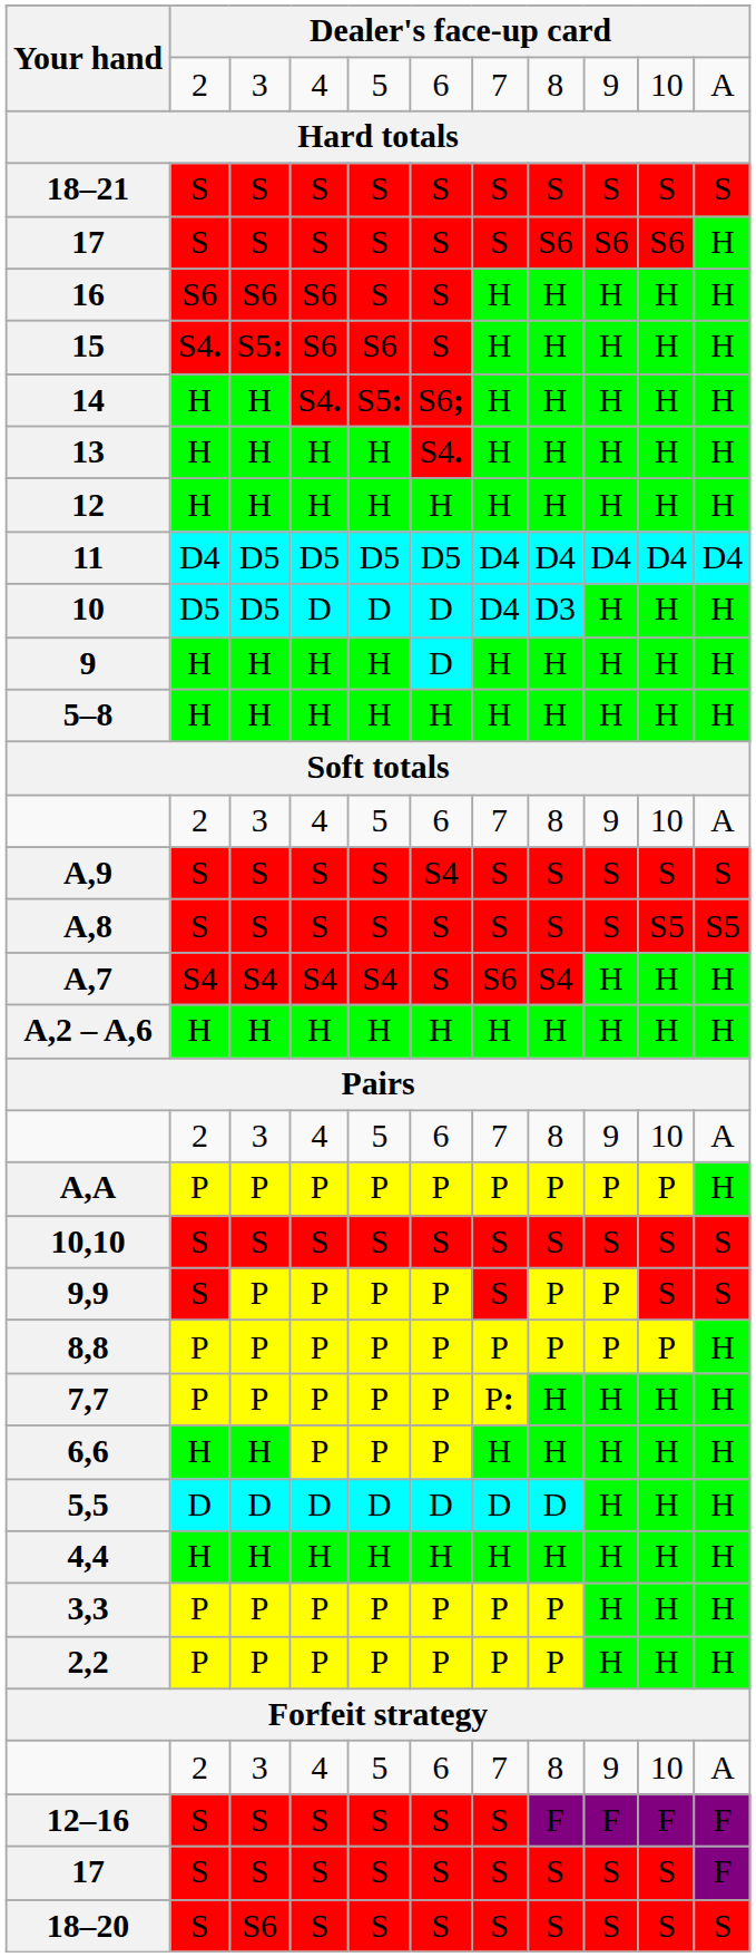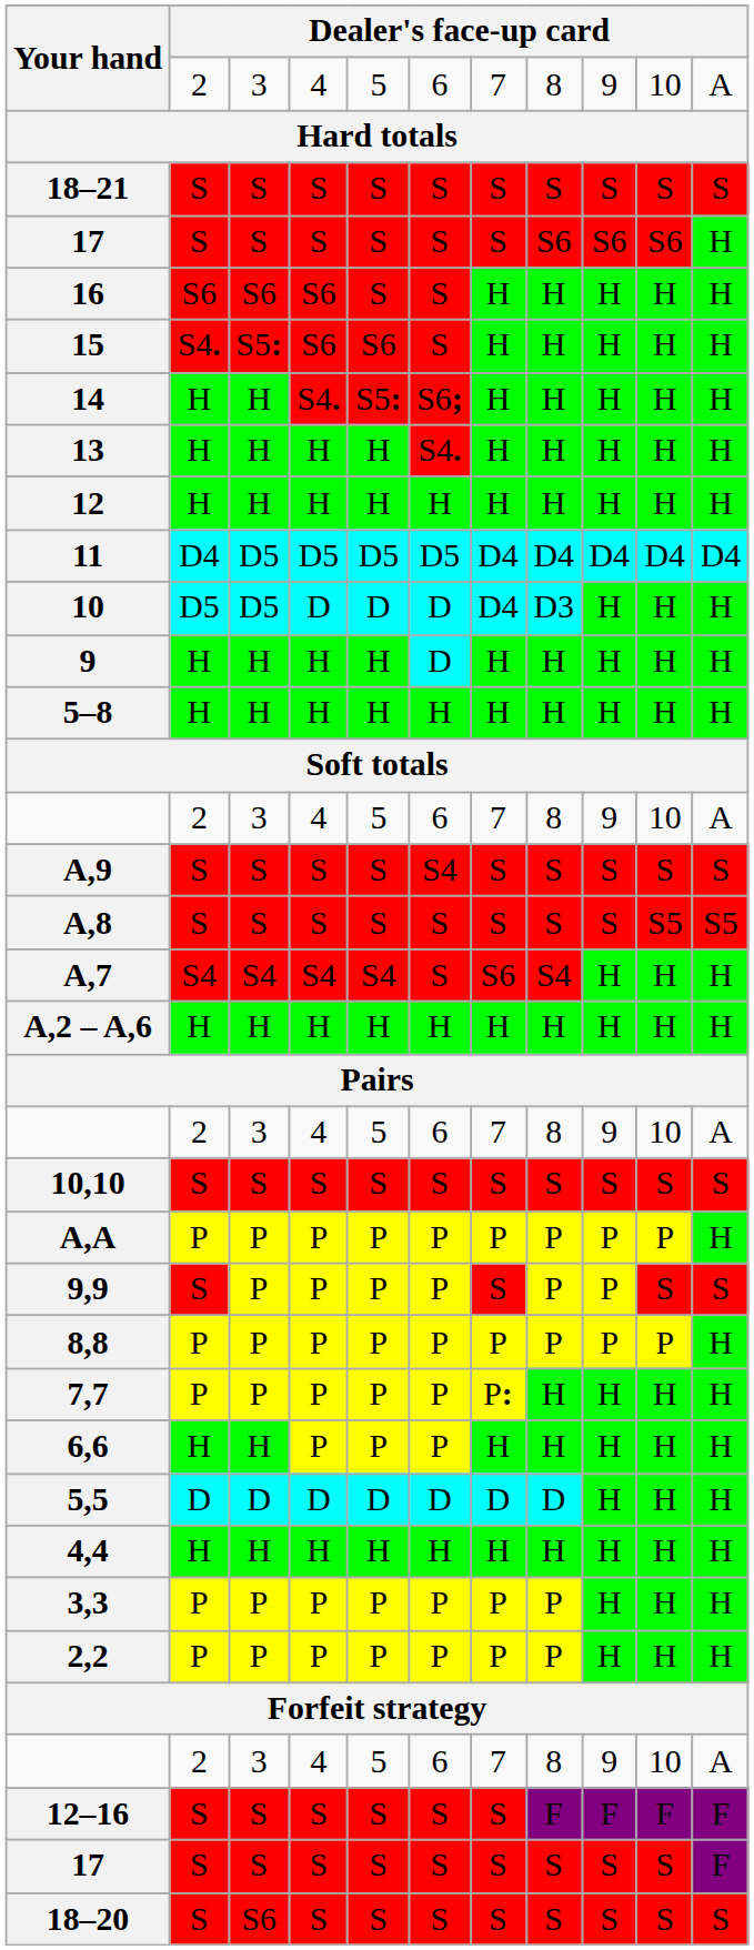rows swapped: A,A <-> 10,10
